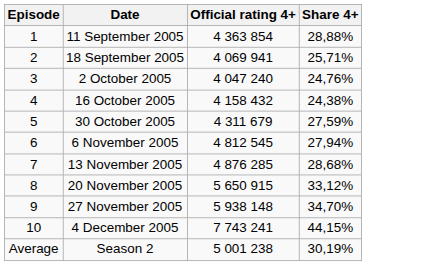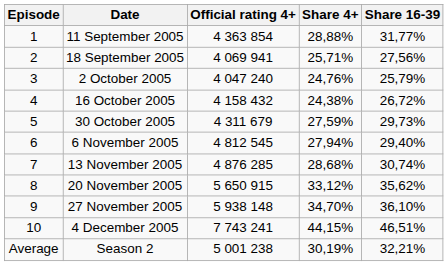+ column: Share 16-39 | 31,77% | 27,56% | 25,79% | 26,72% | 29,73% | 29,40% | 30,74% | 35,62% | 36,10% | 46,51% | 32,21%
